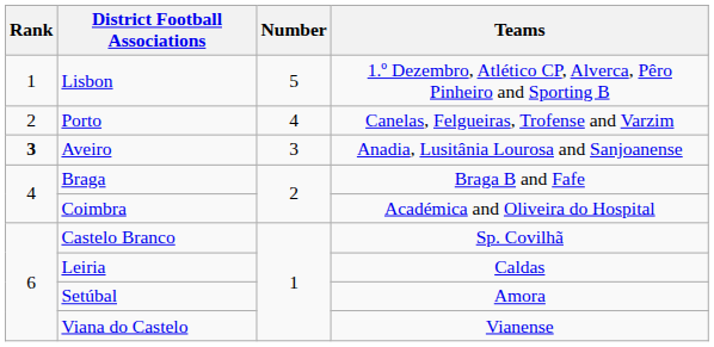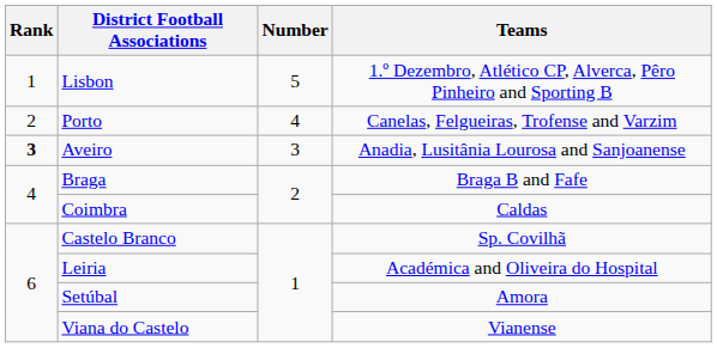Coimbra | Teams: Académica and Oliveira do Hospital -> Caldas
Leiria | Teams: Caldas -> Académica and Oliveira do Hospital
